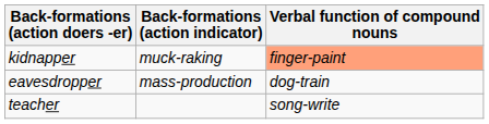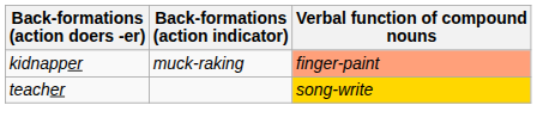- row: eavesdropper | mass-production | dog-train
teacher | Verbal function of compound nouns: no background -> gold background
